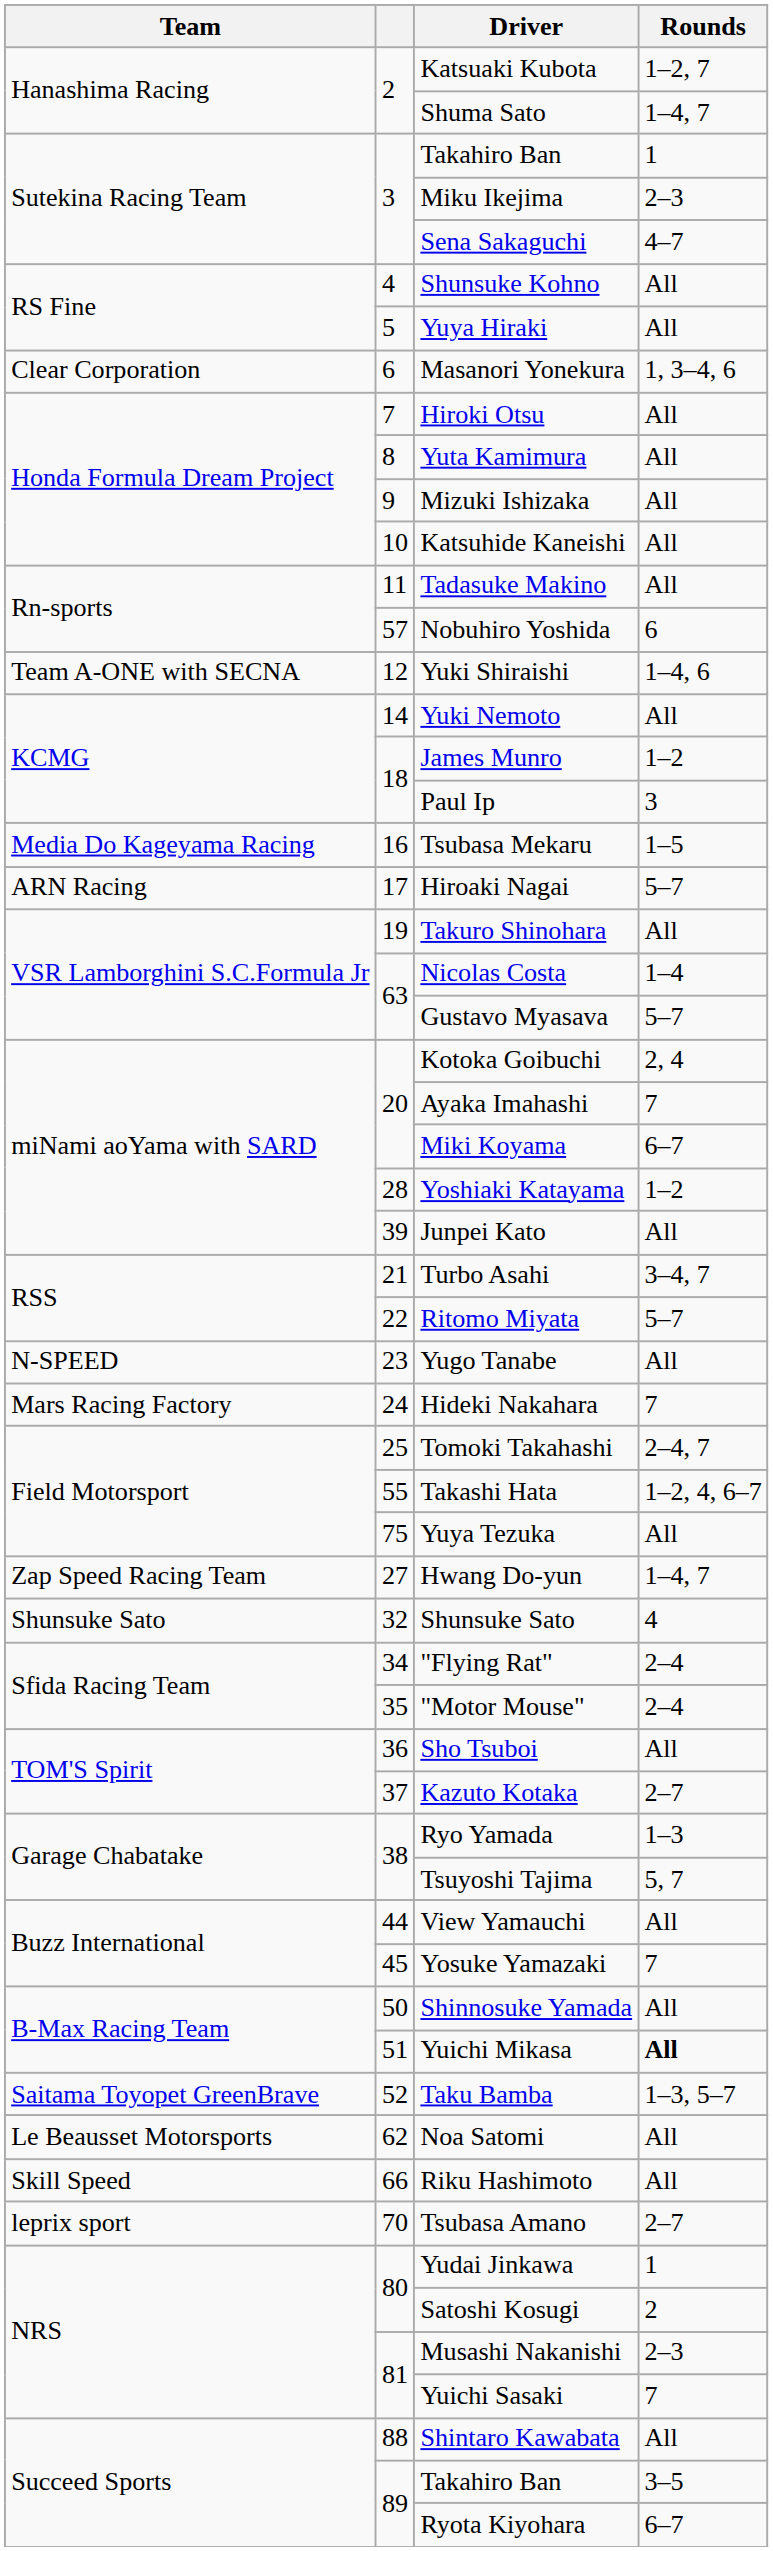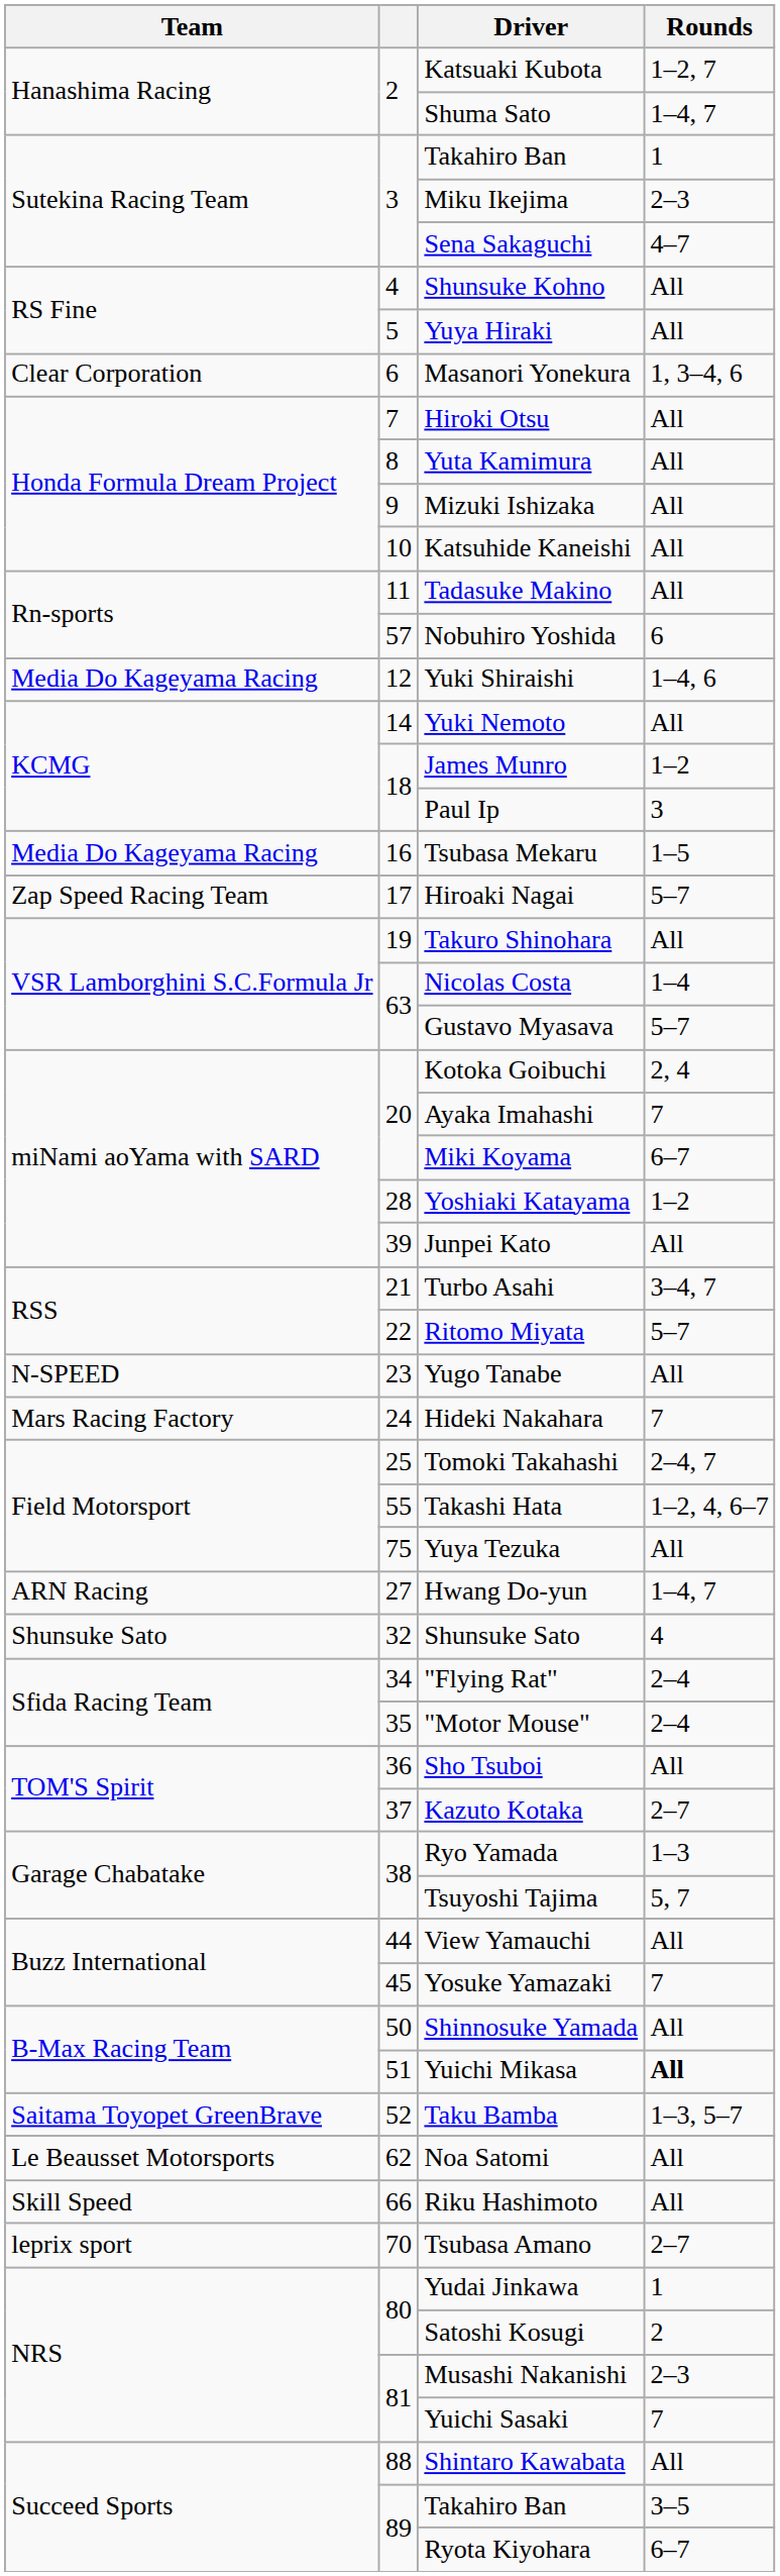Yuki Shiraishi | Team: Team A-ONE with SECNA -> Media Do Kageyama Racing
Hiroaki Nagai | Team: ARN Racing -> Zap Speed Racing Team
Hwang Do-yun | Team: Zap Speed Racing Team -> ARN Racing
